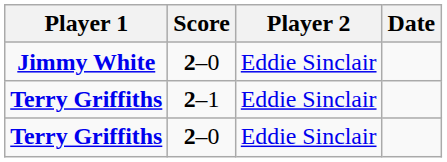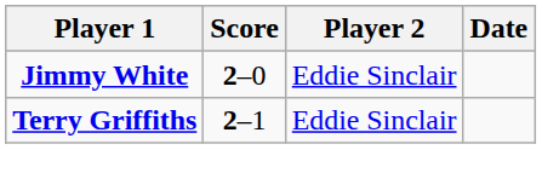- row: Terry Griffiths | 2–0 | Eddie Sinclair
